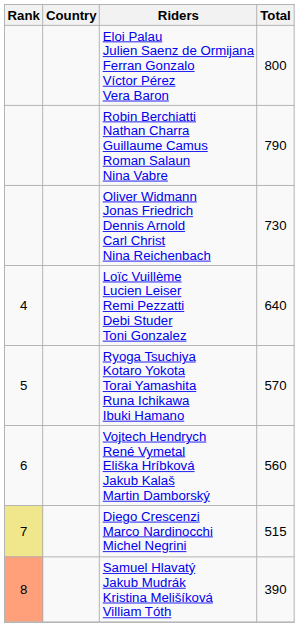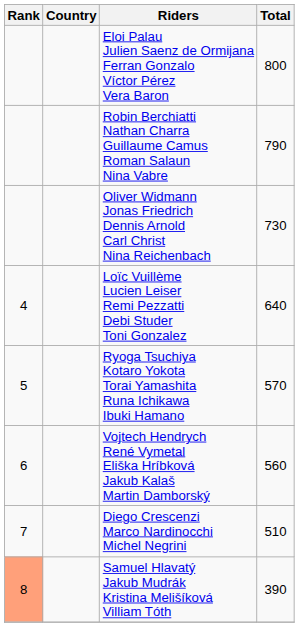Diego Crescenzi Marco Nardinocchi Michel Negrini | Rank: khaki background -> no background
Diego Crescenzi Marco Nardinocchi Michel Negrini | Total: 515 -> 510
